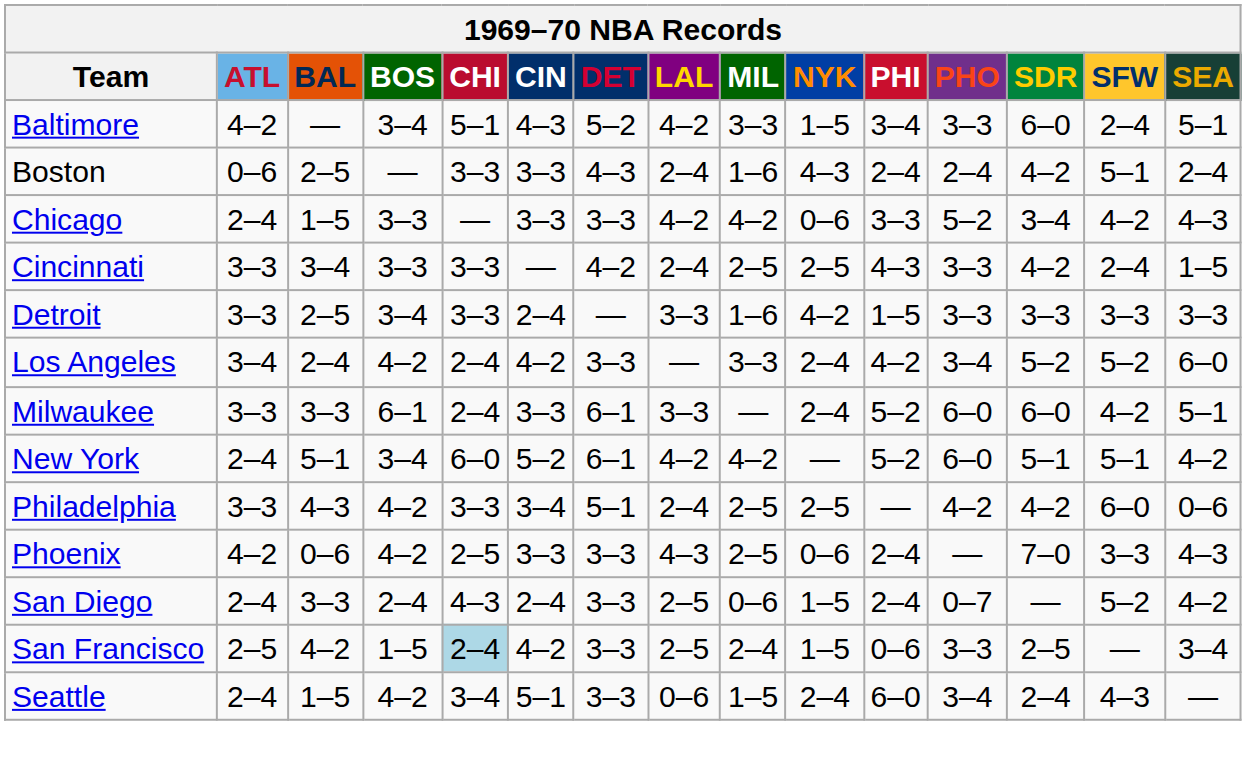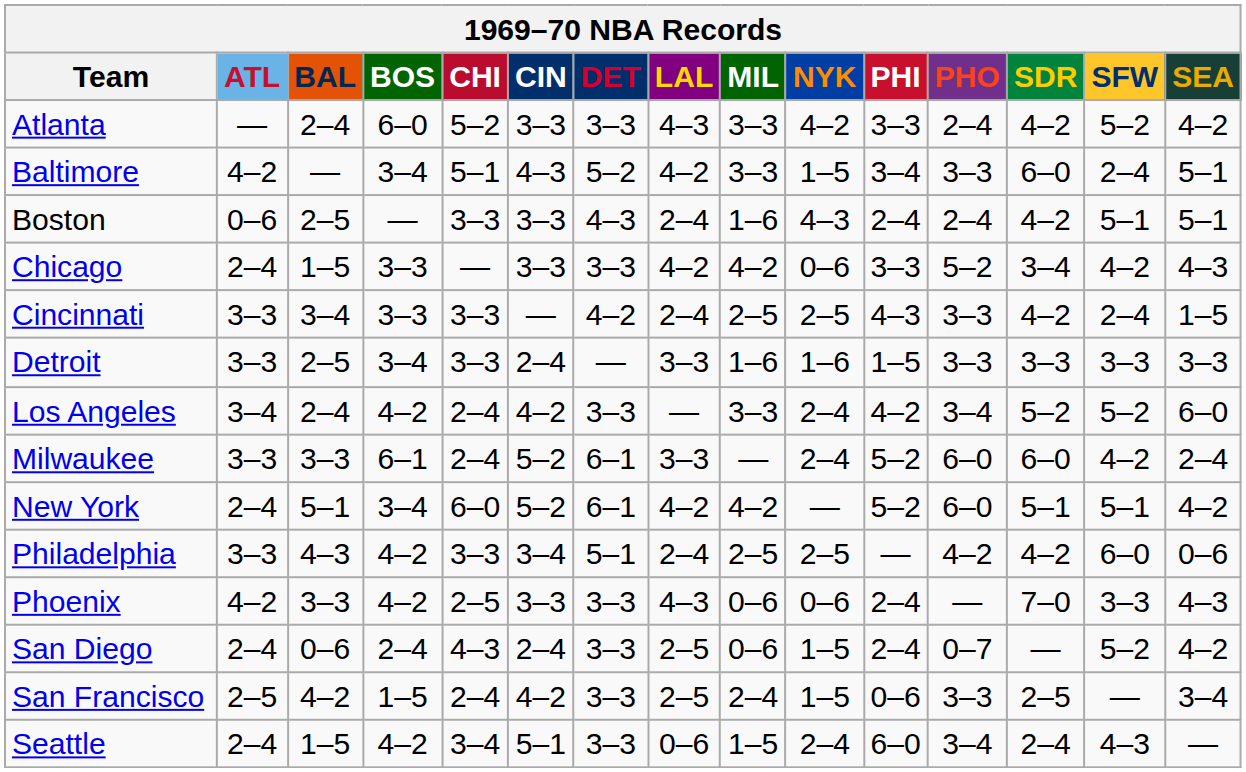+ row: Atlanta | — | 2–4 | 6–0 | 5–2 | 3–3 | 3–3 | 4–3 | 3–3 | 4–2 | 3–3 | 2–4 | 4–2 | 5–2 | 4–2
Boston | SEA: 2–4 -> 5–1
Detroit | NYK: 4–2 -> 1–6
Milwaukee | CIN: 3–3 -> 5–2
Milwaukee | SEA: 5–1 -> 2–4
Phoenix | BAL: 0–6 -> 3–3
Phoenix | MIL: 2–5 -> 0–6
San Diego | BAL: 3–3 -> 0–6
San Francisco | CHI: lightblue background -> no background
